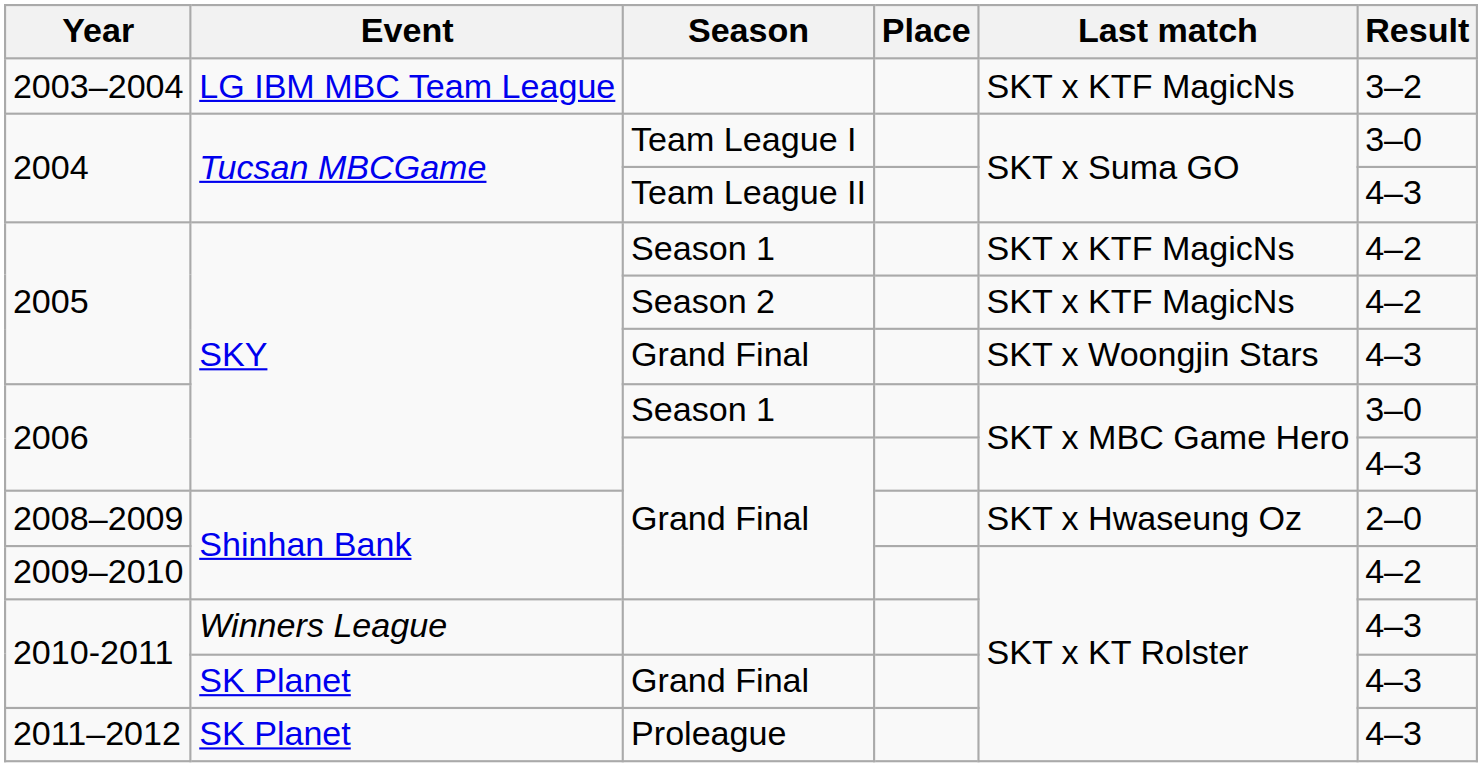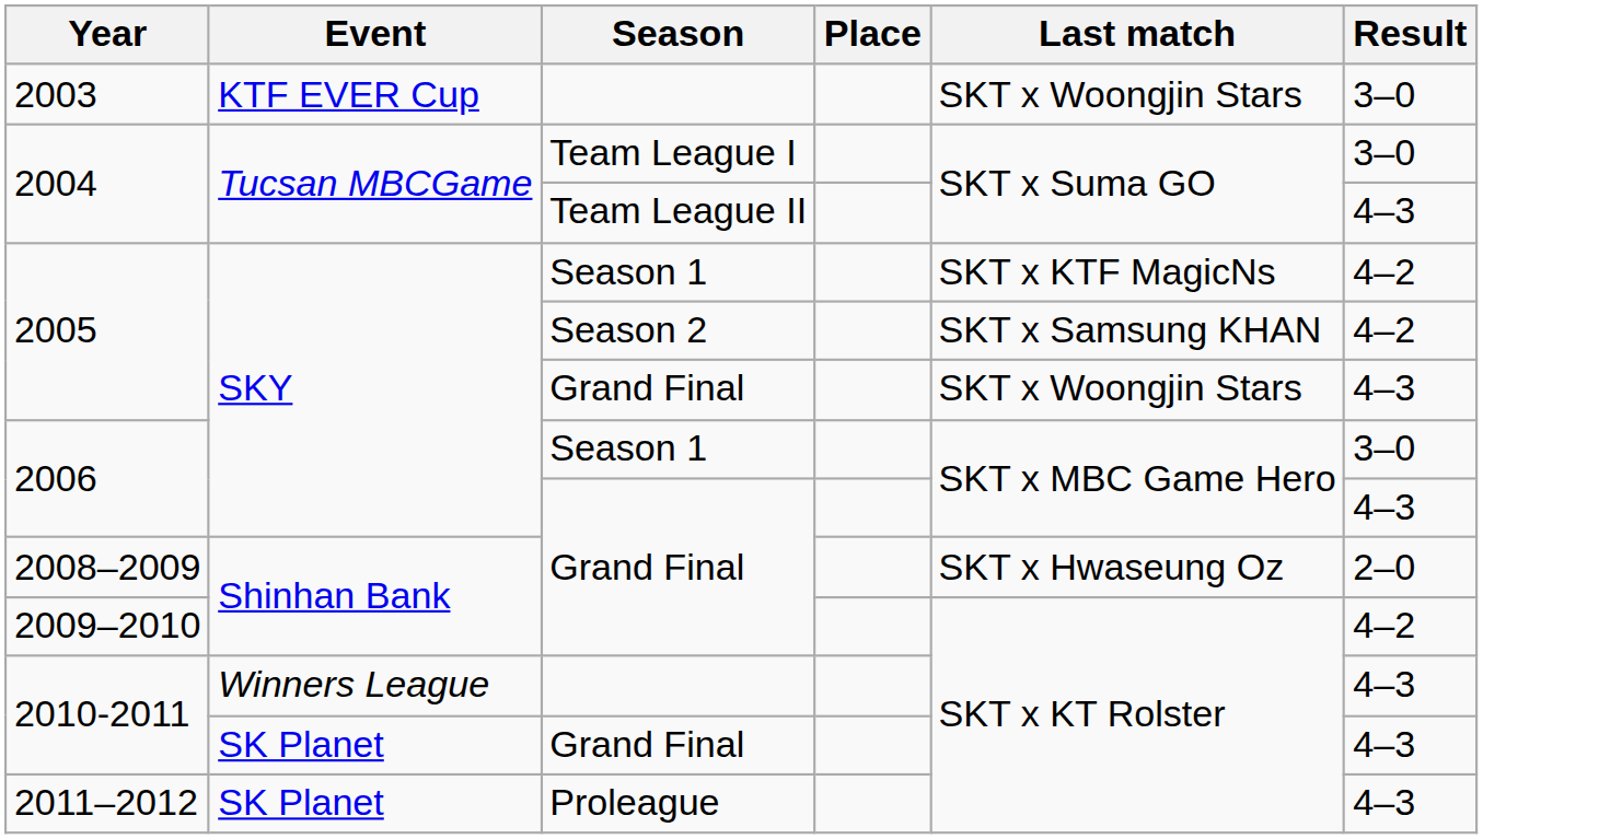+ row: 2003 | KTF EVER Cup | SKT x Woongjin Stars | 3–0
- row: 2003–2004 | LG IBM MBC Team League | SKT x KTF MagicNs | 3–2
2005 / Season 2 | Last match: SKT x KTF MagicNs -> SKT x Samsung KHAN
